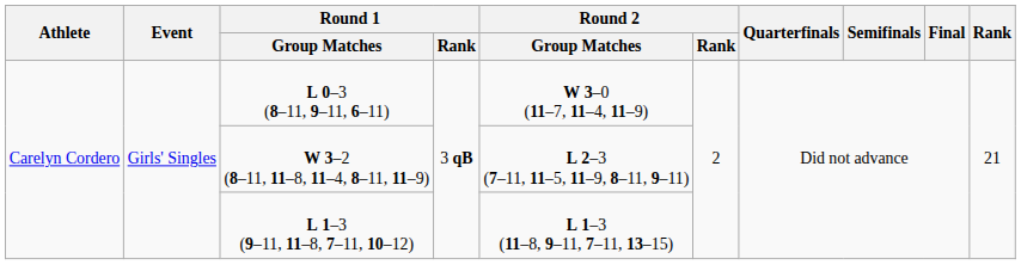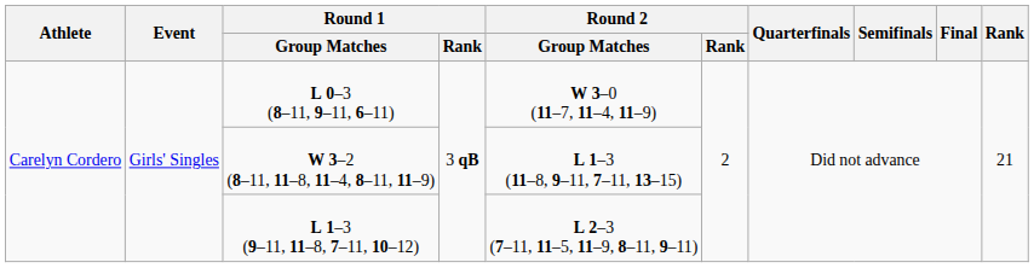W 3–2 (8–11, 11–8, 11–4, 8–11, 11–9) | Round 2 / Group Matches: L 2–3 (7–11, 11–5, 11–9, 8–11, 9–11) -> L 1–3 (11–8, 9–11, 7–11, 13–15)
L 1–3 (9–11, 11–8, 7–11, 10–12) | Round 2 / Group Matches: L 1–3 (11–8, 9–11, 7–11, 13–15) -> L 2–3 (7–11, 11–5, 11–9, 8–11, 9–11)
